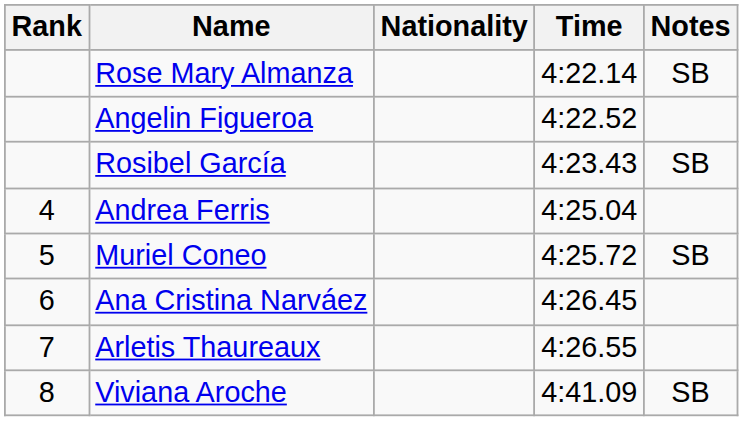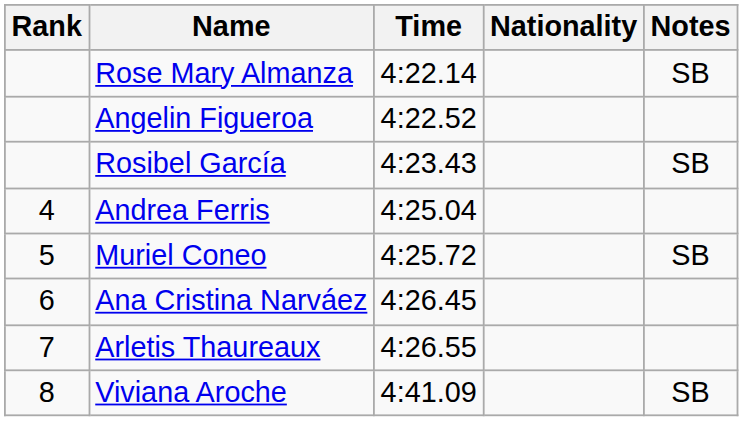columns swapped: Nationality <-> Time
